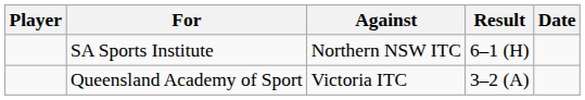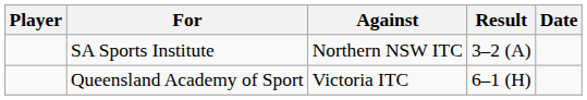SA Sports Institute | Result: 6–1 (H) -> 3–2 (A)
Queensland Academy of Sport | Result: 3–2 (A) -> 6–1 (H)
